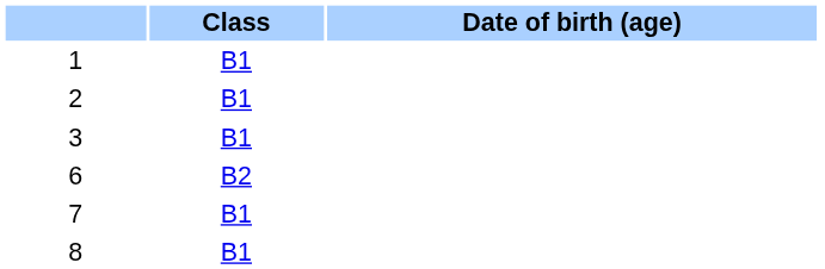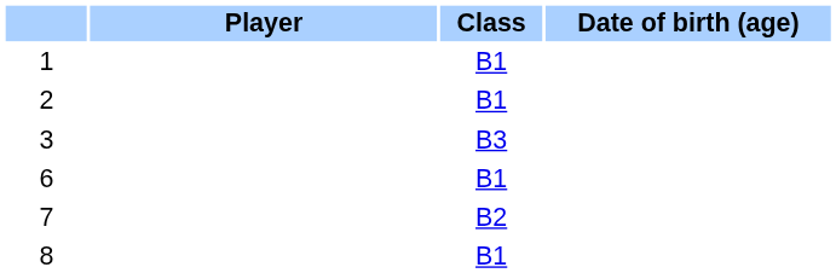+ column: Player
3 | Class: B1 -> B3
6 | Class: B2 -> B1
7 | Class: B1 -> B2
